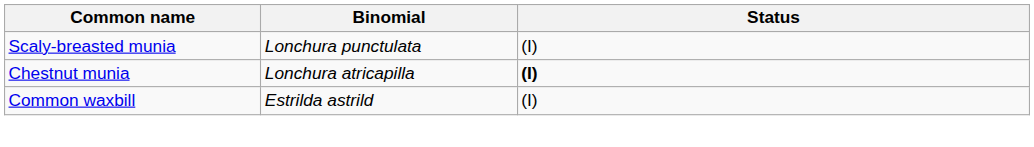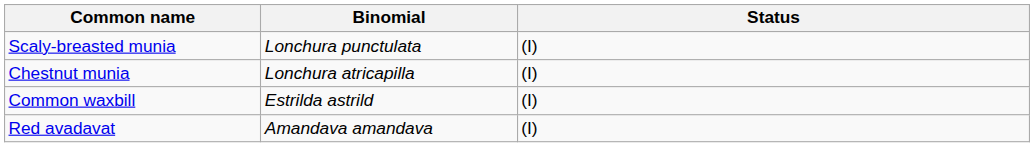Chestnut munia | Status: bold -> normal
+ row: Red avadavat | Amandava amandava | (I)
